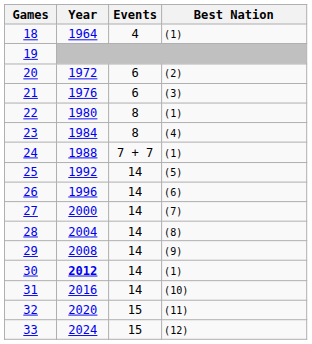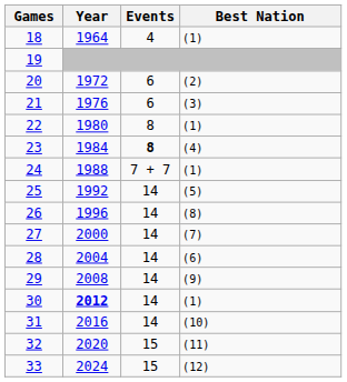23 | Events: normal -> bold
26 | Best Nation: (6) -> (8)
28 | Best Nation: (8) -> (6)
